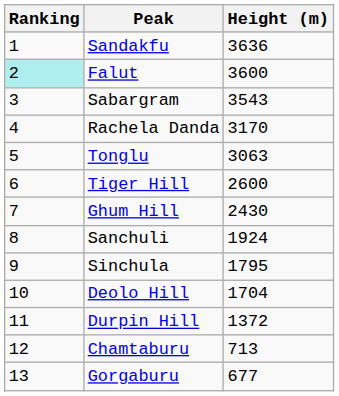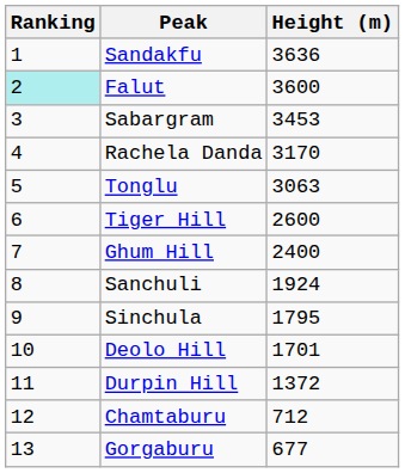Sabargram | Height (m): 3543 -> 3453
Ghum Hill | Height (m): 2430 -> 2400
Deolo Hill | Height (m): 1704 -> 1701
Chamtaburu | Height (m): 713 -> 712
